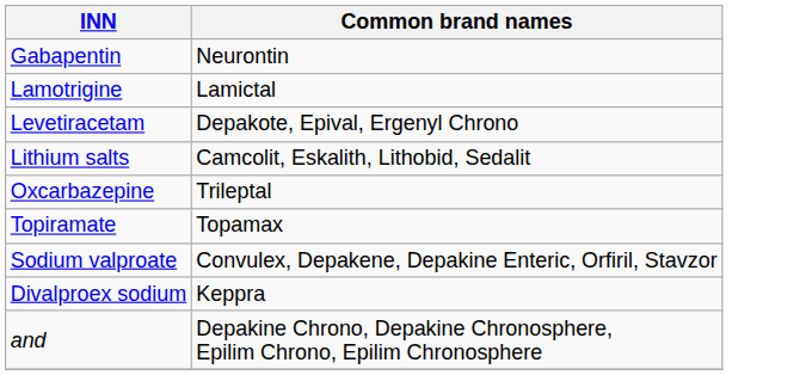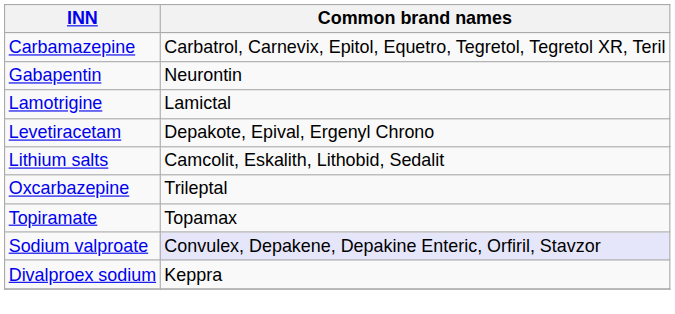+ row: Carbamazepine | Carbatrol, Carnevix, Epitol, Equetro, Tegretol, Tegretol XR, Teril
Sodium valproate | Common brand names: no background -> lavender background
- row: and | Depakine Chrono, Depakine Chronosphere, Epilim Chrono, Epilim Chronosphere
